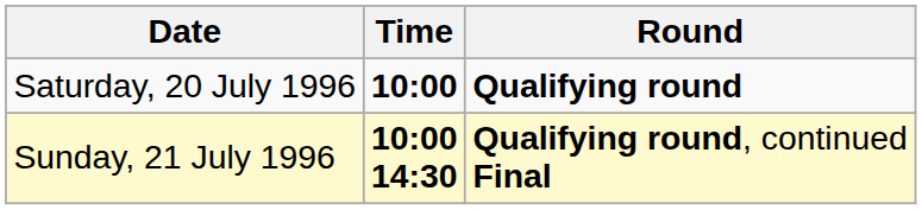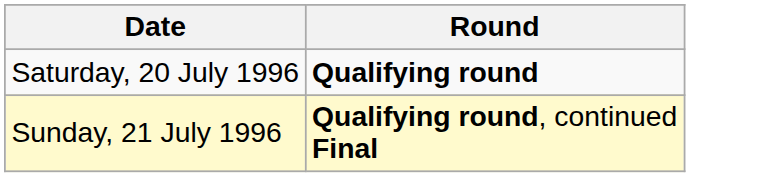- column: Time | 10:00 | 10:00 14:30
